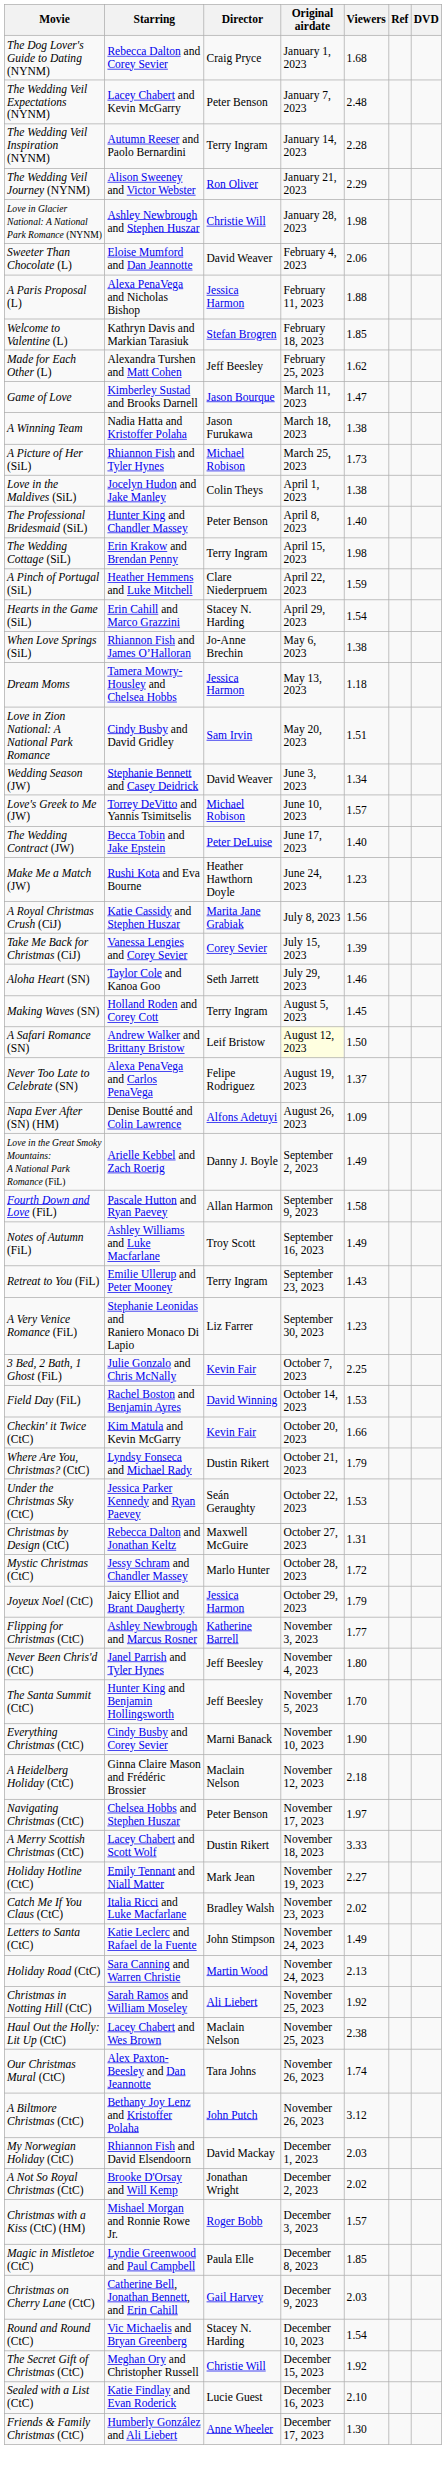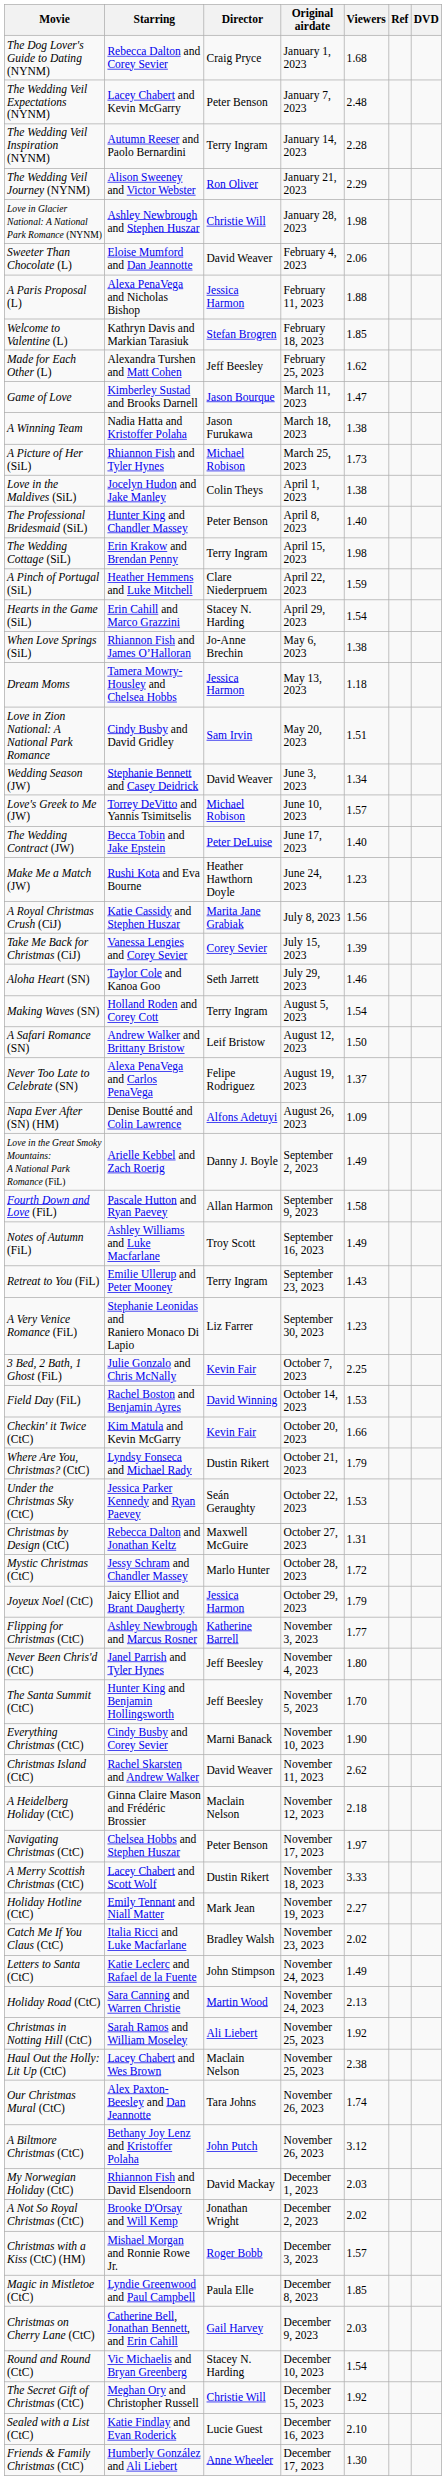Making Waves (SN) | Viewers: 1.45 -> 1.54
A Safari Romance (SN) | Original airdate: lightyellow background -> no background
+ row: Christmas Island (CtC) | Rachel Skarsten and Andrew Walker | David Weaver | November 11, 2023 | 2.62
